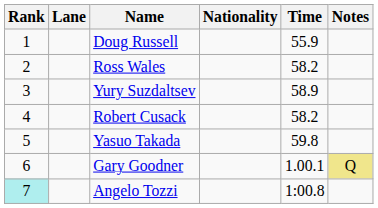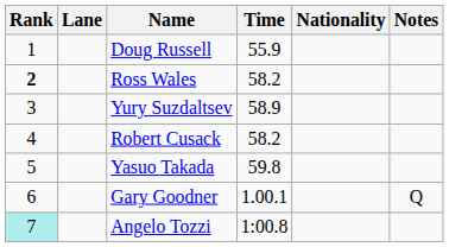columns swapped: Nationality <-> Time
Ross Wales | Rank: normal -> bold
Gary Goodner | Notes: khaki background -> no background
